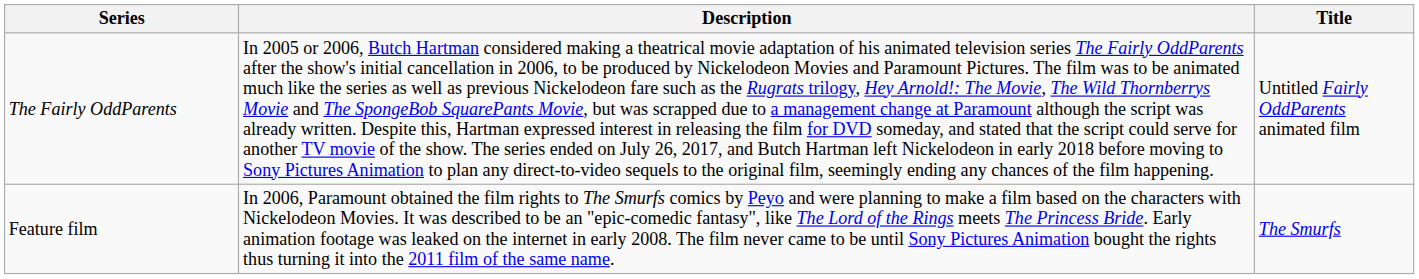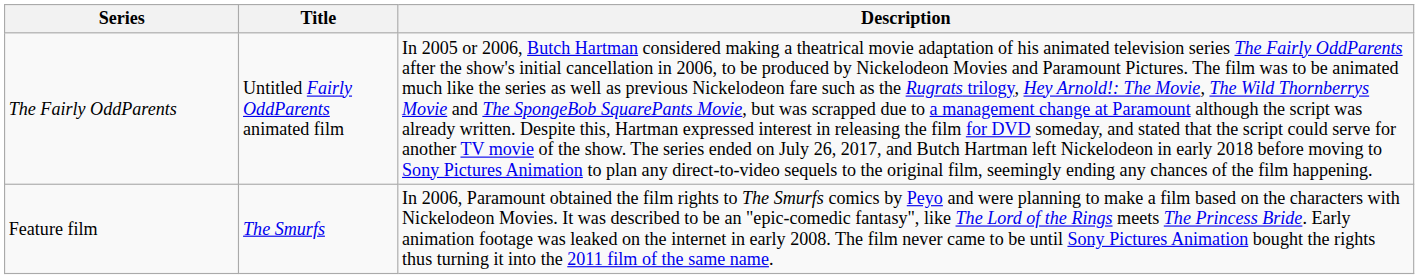columns swapped: Title <-> Description
